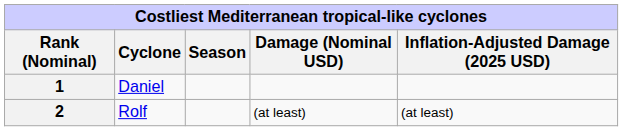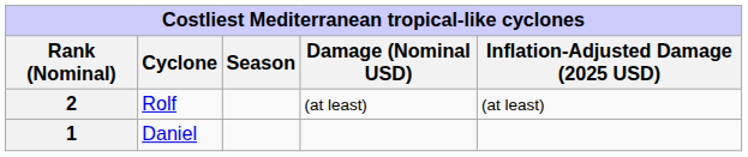rows swapped: 1 <-> 2
